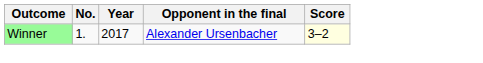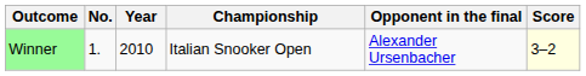+ column: Championship | Italian Snooker Open
Winner | Year: 2017 -> 2010
